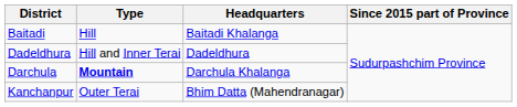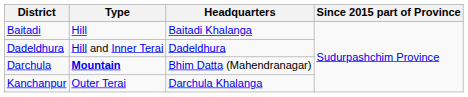Darchula | Headquarters: Darchula Khalanga -> Bhim Datta (Mahendranagar)
Kanchanpur | Headquarters: Bhim Datta (Mahendranagar) -> Darchula Khalanga
